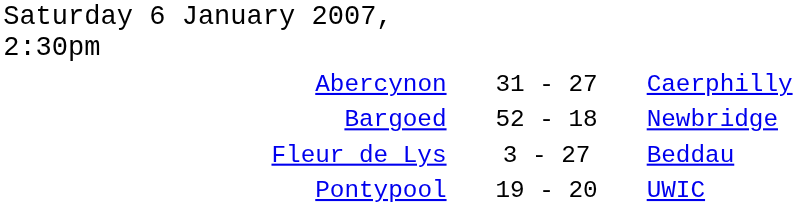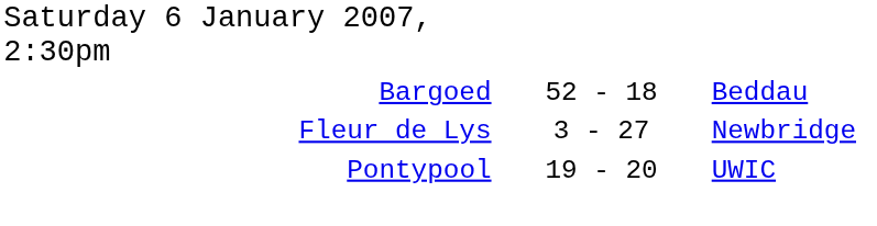- row: Abercynon | 31 - 27 | Caerphilly
Bargoed | column 3: Newbridge -> Beddau
Fleur de Lys | column 3: Beddau -> Newbridge
